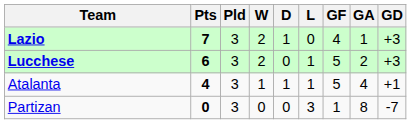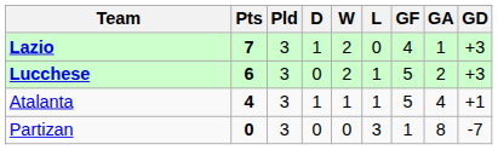columns swapped: W <-> D
